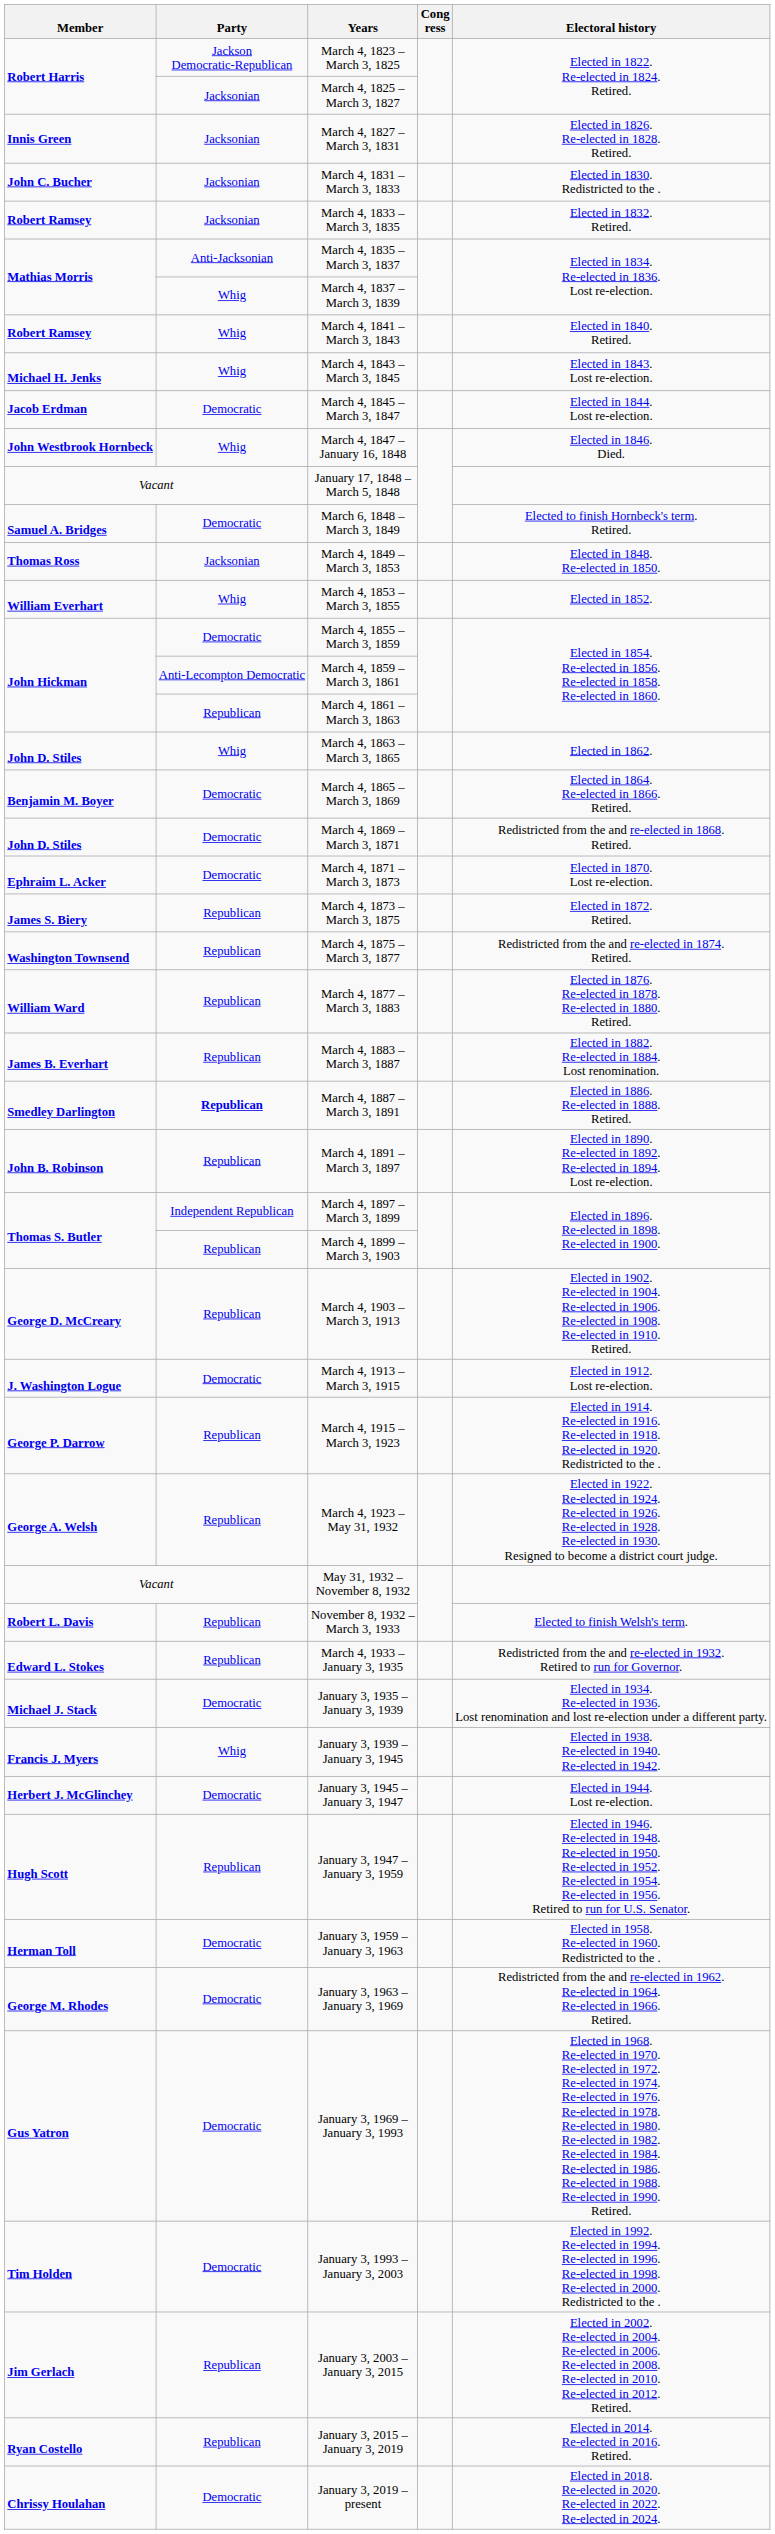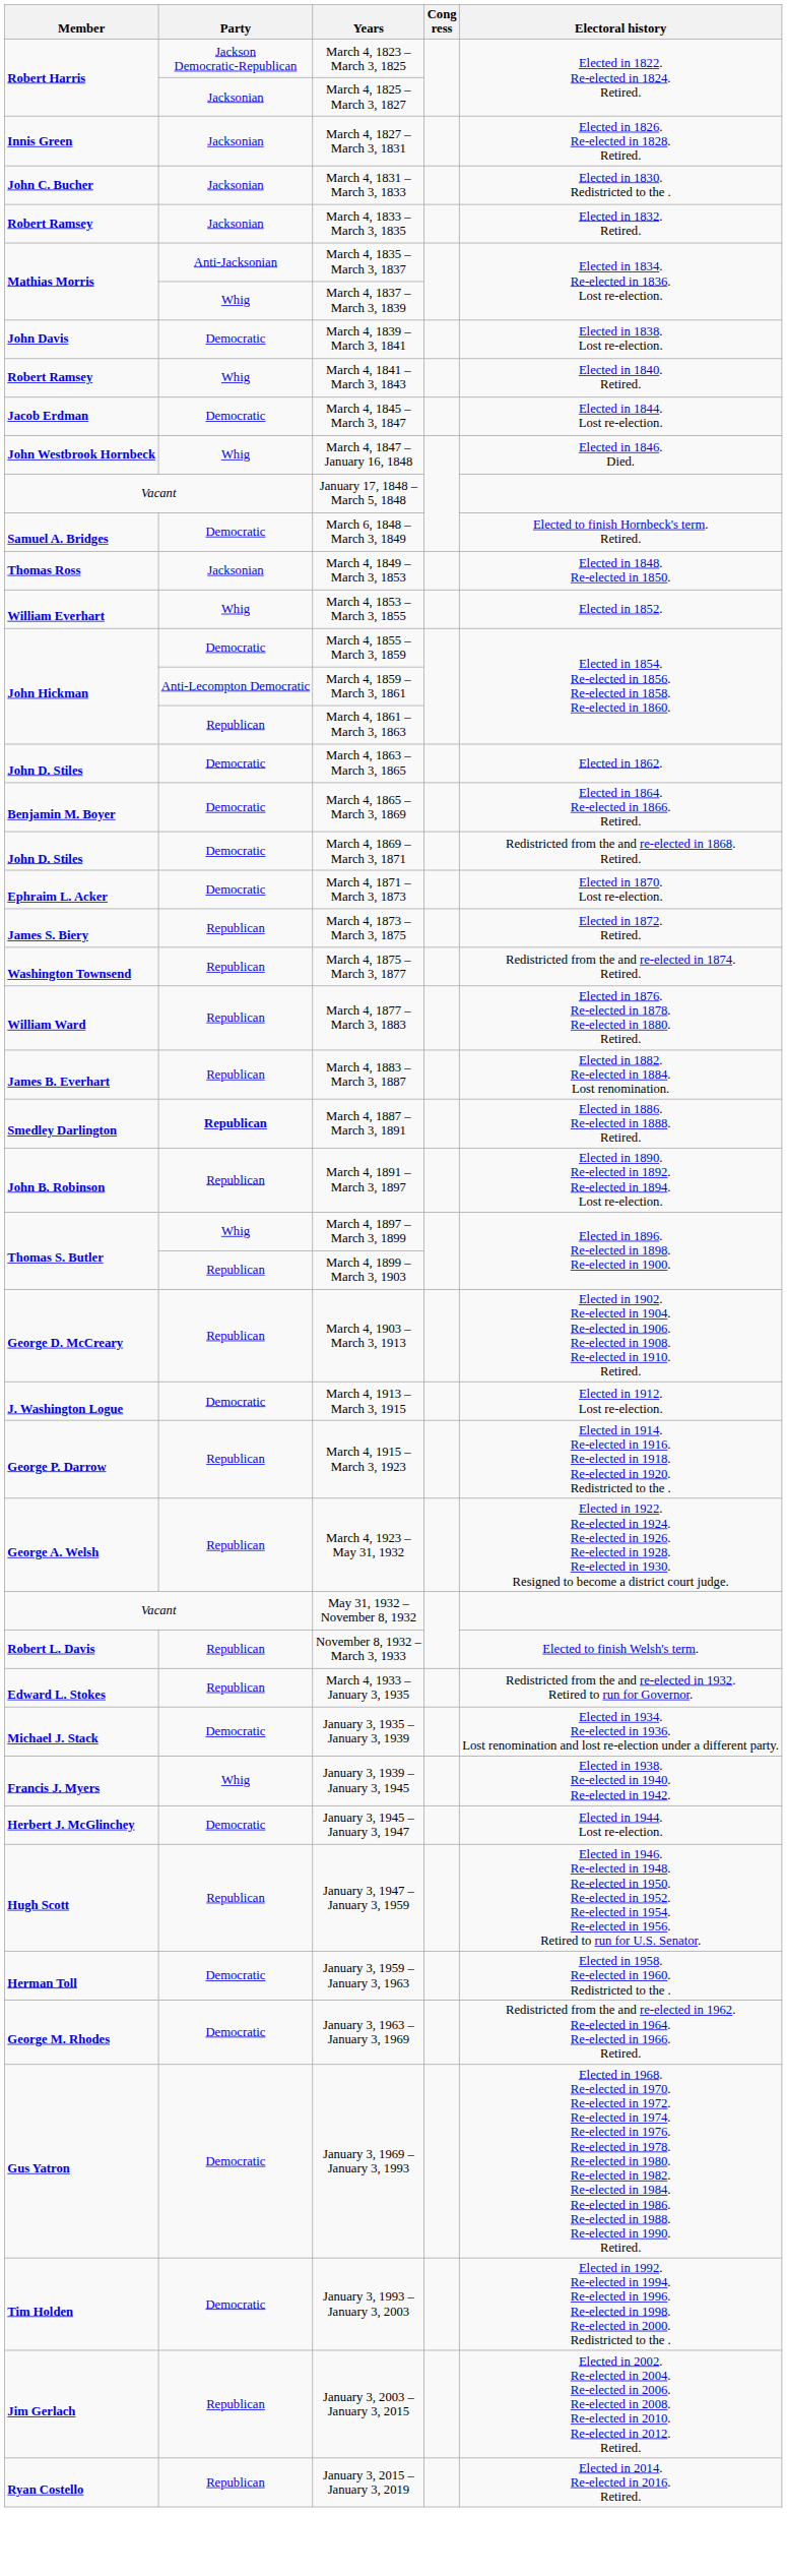+ row: John Davis | Democratic | March 4, 1839 – March 3, 1841 | Elected in 1838. Lost re-election.
- row: Michael H. Jenks | Whig | March 4, 1843 – March 3, 1845 | Elected in 1843. Lost re-election.
March 4, 1863 – March 3, 1865 | Party: Whig -> Democratic
March 4, 1897 – March 3, 1899 | Party: Independent Republican -> Whig
- row: Chrissy Houlahan | Democratic | January 3, 2019 – present | Elected in 2018. Re-elected in 2020. Re-elected in 2022. Re-elected in 2024.
